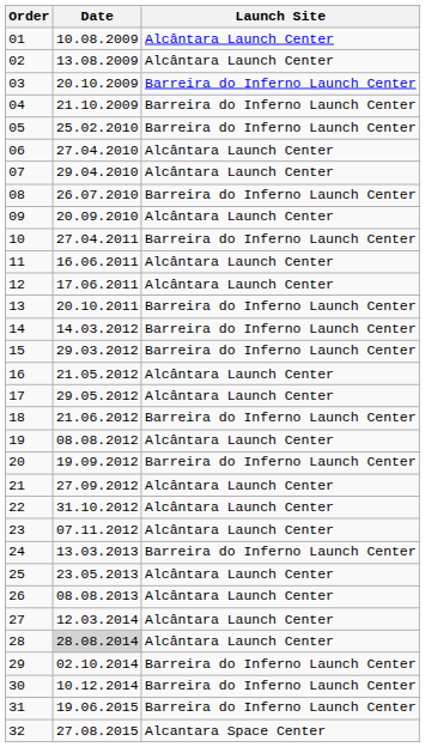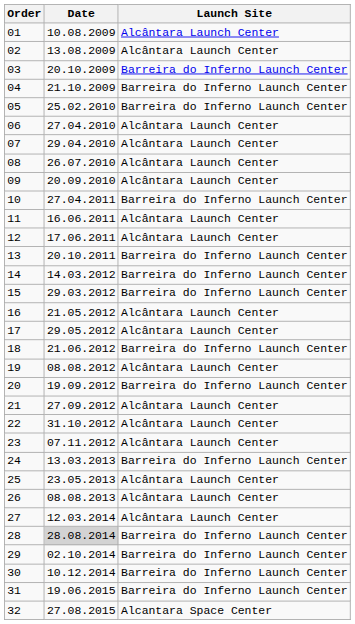08 | Launch Site: Barreira do Inferno Launch Center -> Alcântara Launch Center
28 | Launch Site: Alcântara Launch Center -> Barreira do Inferno Launch Center
